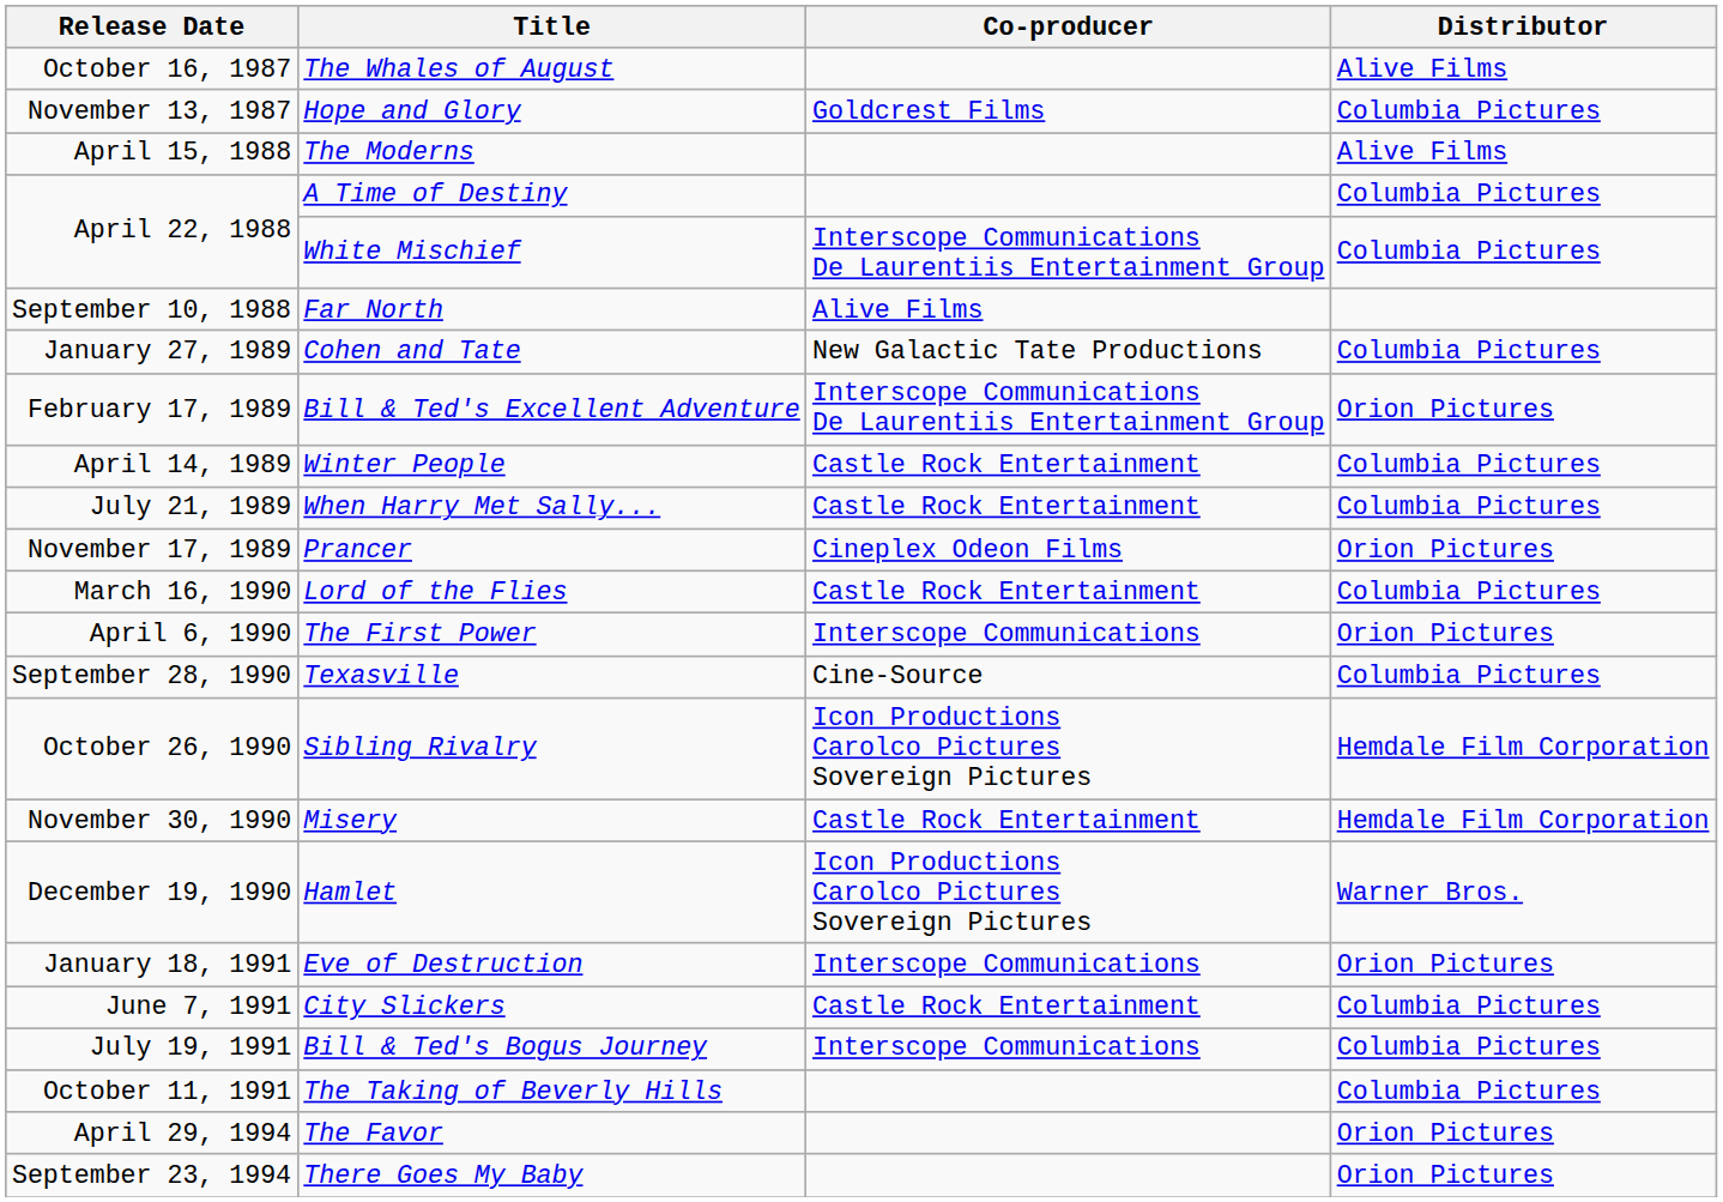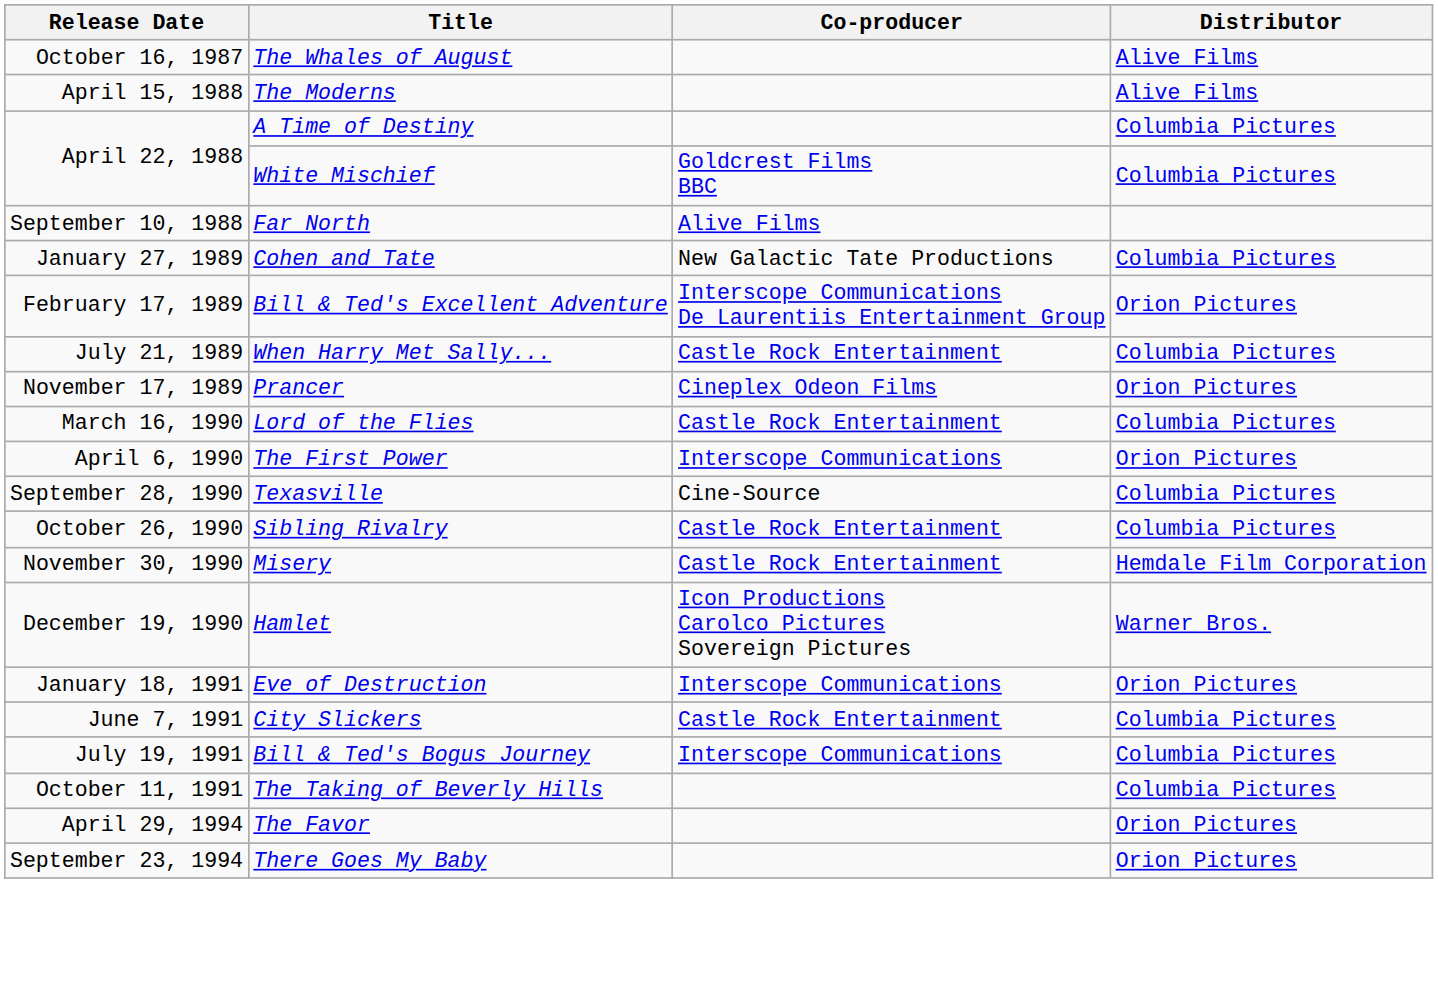- row: November 13, 1987 | Hope and Glory | Goldcrest Films | Columbia Pictures
White Mischief | Co-producer: Interscope Communications De Laurentiis Entertainment Group -> Goldcrest Films BBC
- row: April 14, 1989 | Winter People | Castle Rock Entertainment | Columbia Pictures
Sibling Rivalry | Co-producer: Icon Productions Carolco Pictures Sovereign Pictures -> Castle Rock Entertainment
Sibling Rivalry | Distributor: Hemdale Film Corporation -> Columbia Pictures
